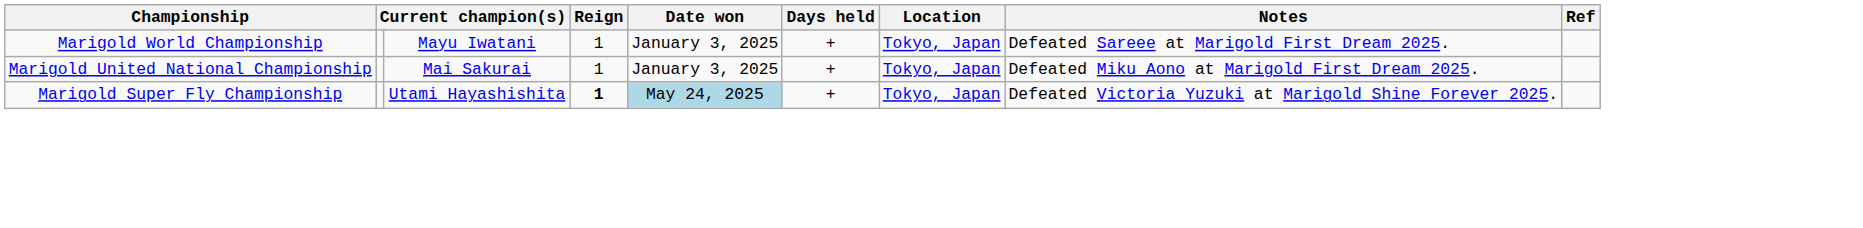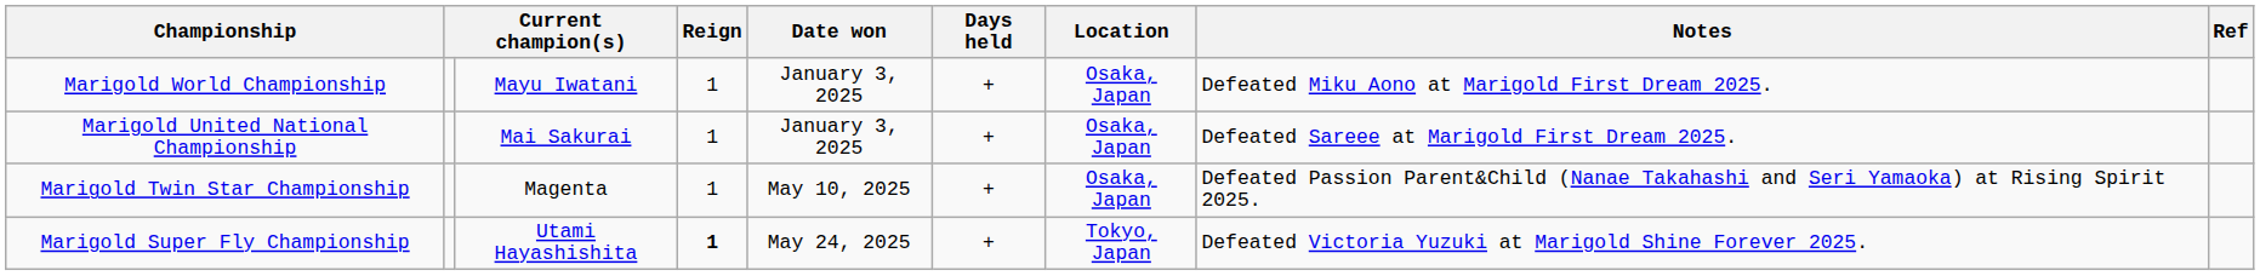Marigold World Championship | Location: Tokyo, Japan -> Osaka, Japan
Marigold World Championship | Notes: Defeated Sareee at Marigold First Dream 2025. -> Defeated Miku Aono at Marigold First Dream 2025.
Marigold United National Championship | Location: Tokyo, Japan -> Osaka, Japan
Marigold United National Championship | Notes: Defeated Miku Aono at Marigold First Dream 2025. -> Defeated Sareee at Marigold First Dream 2025.
+ row: Marigold Twin Star Championship | Magenta | 1 | May 10, 2025 | + | Osaka, Japan | Defeated Passion Parent&Child (Nanae Takahashi and Seri Yamaoka) at Rising Spirit 2025.
Marigold Super Fly Championship | Date won: lightblue background -> no background
